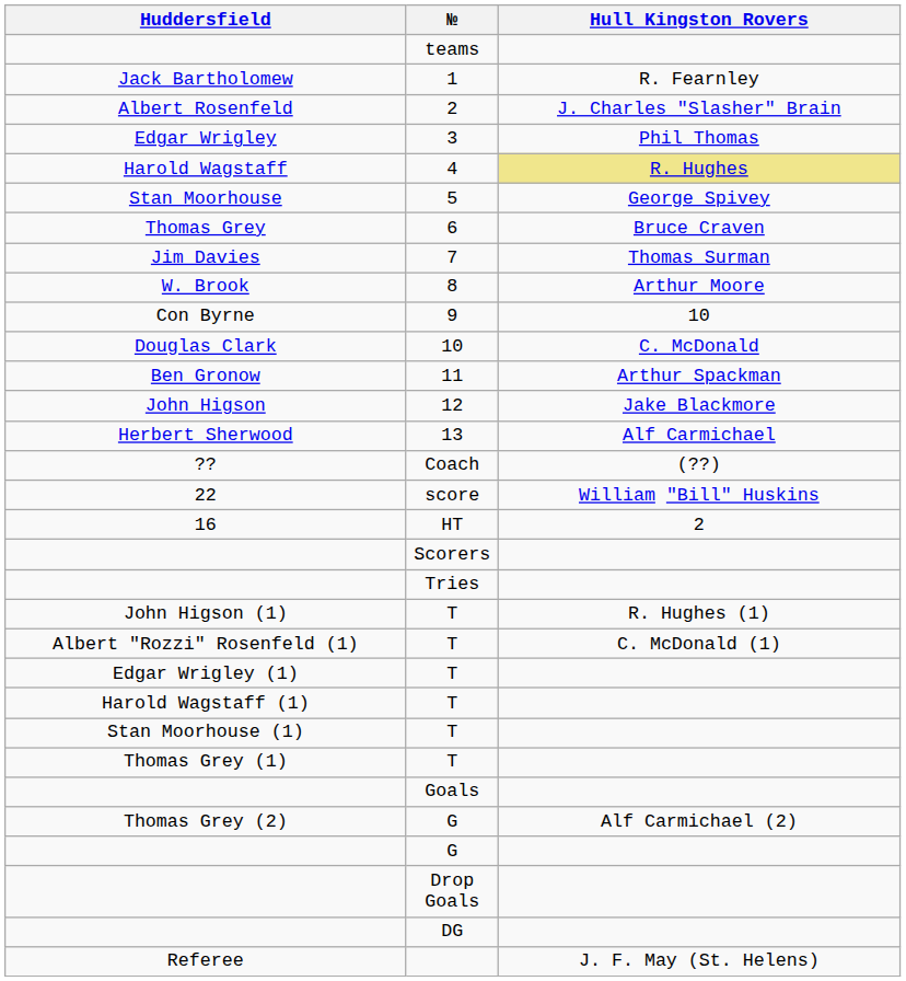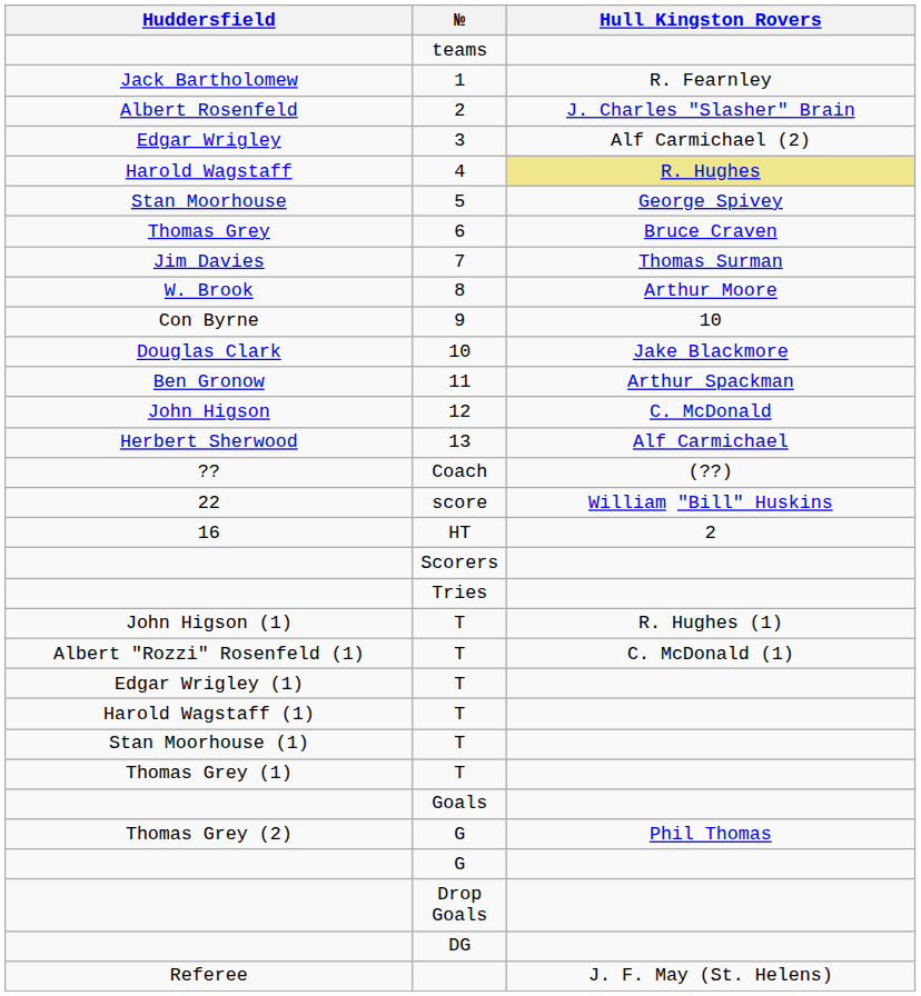Edgar Wrigley | Hull Kingston Rovers: Phil Thomas -> Alf Carmichael (2)
Douglas Clark | Hull Kingston Rovers: C. McDonald -> Jake Blackmore
John Higson | Hull Kingston Rovers: Jake Blackmore -> C. McDonald
Thomas Grey (2) | Hull Kingston Rovers: Alf Carmichael (2) -> Phil Thomas
